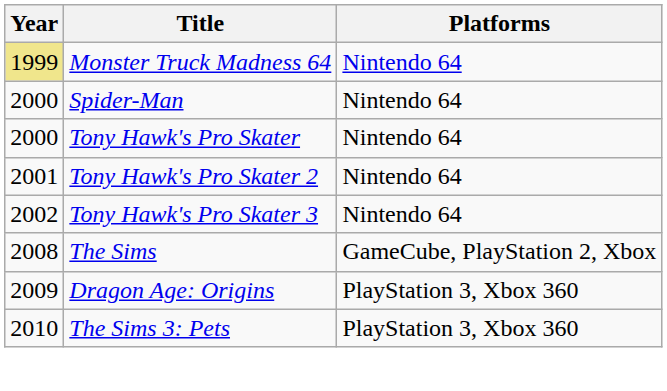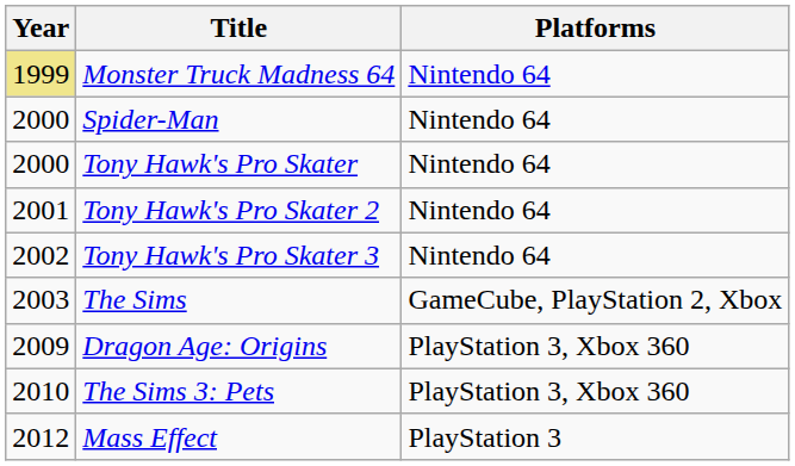The Sims | Year: 2008 -> 2003
+ row: 2012 | Mass Effect | PlayStation 3
